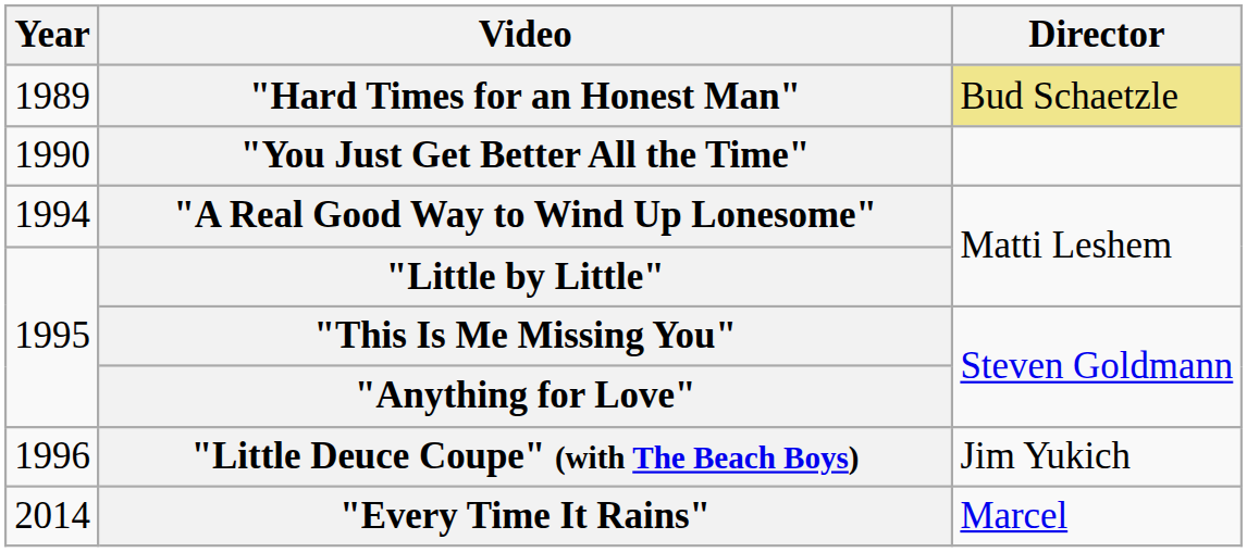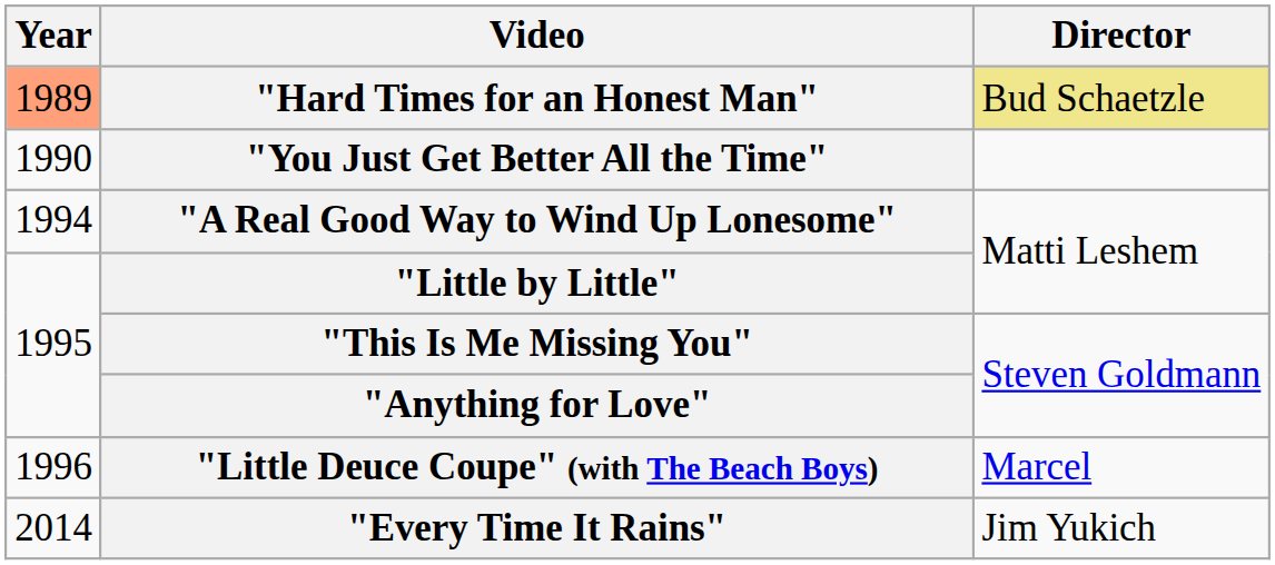"Hard Times for an Honest Man" | Year: no background -> lightsalmon background
"Little Deuce Coupe" (with The Beach Boys) | Director: Jim Yukich -> Marcel
"Every Time It Rains" | Director: Marcel -> Jim Yukich
